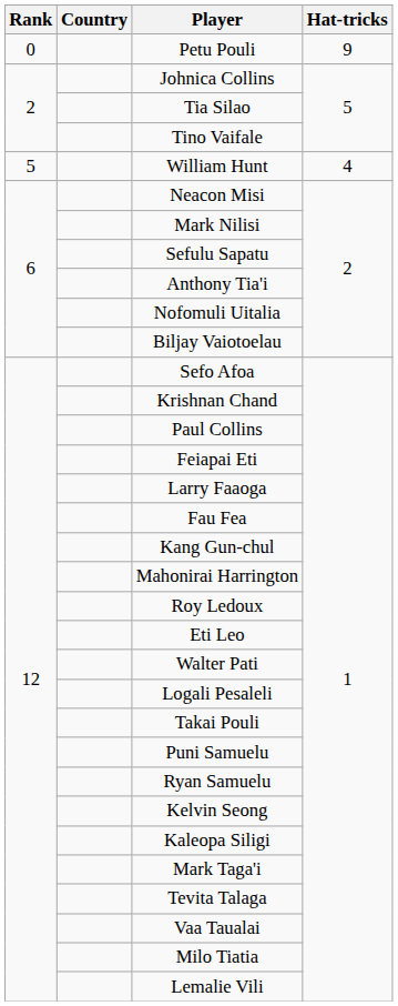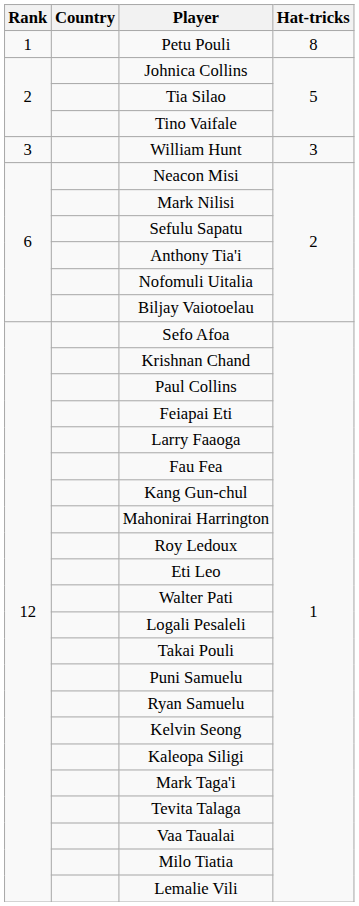Petu Pouli | Rank: 0 -> 1
Petu Pouli | Hat-tricks: 9 -> 8
William Hunt | Rank: 5 -> 3
William Hunt | Hat-tricks: 4 -> 3
